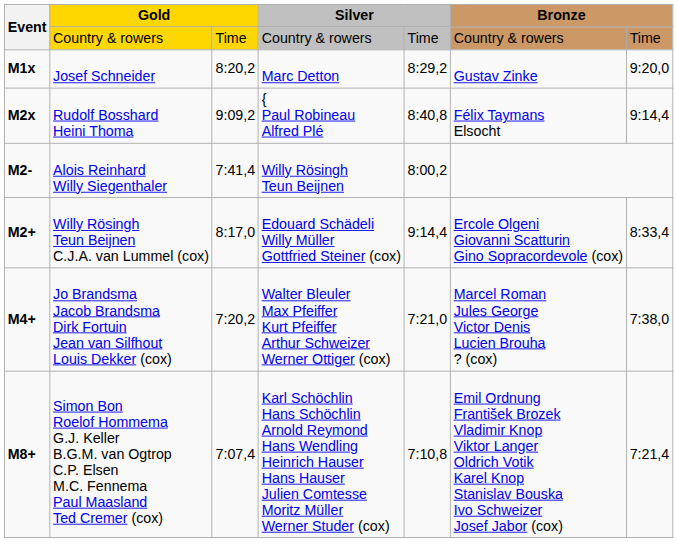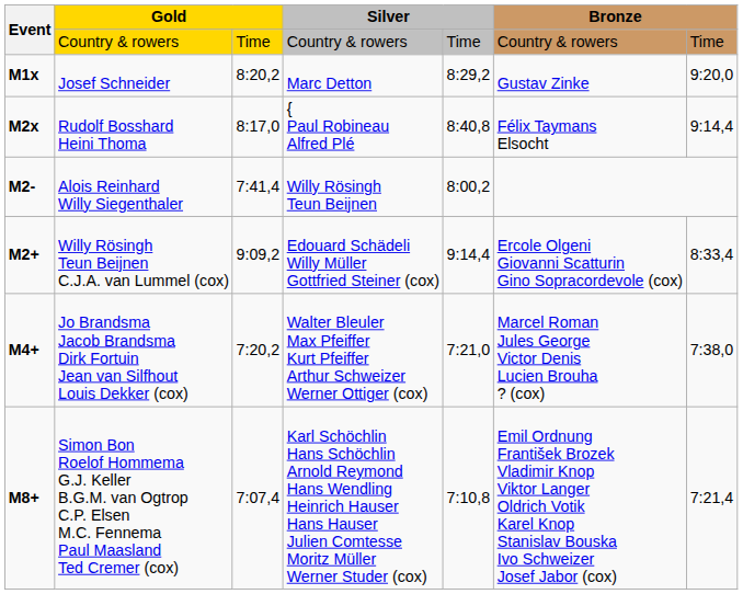Rudolf Bosshard Heini Thoma | column 3: 9:09,2 -> 8:17,0
Willy Rösingh Teun Beijnen C.J.A. van Lummel (cox) | column 3: 8:17,0 -> 9:09,2
